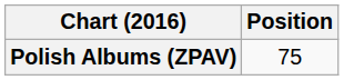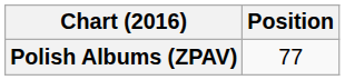Polish Albums (ZPAV) | Position: 75 -> 77
